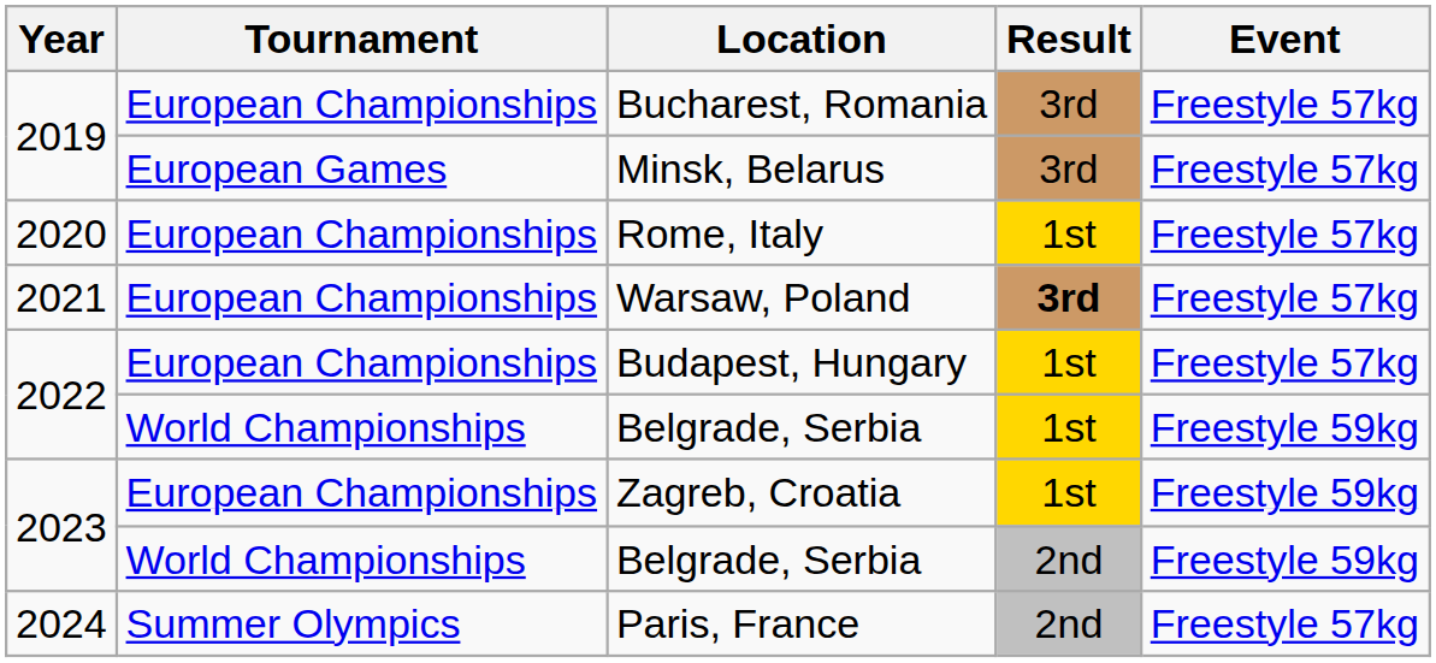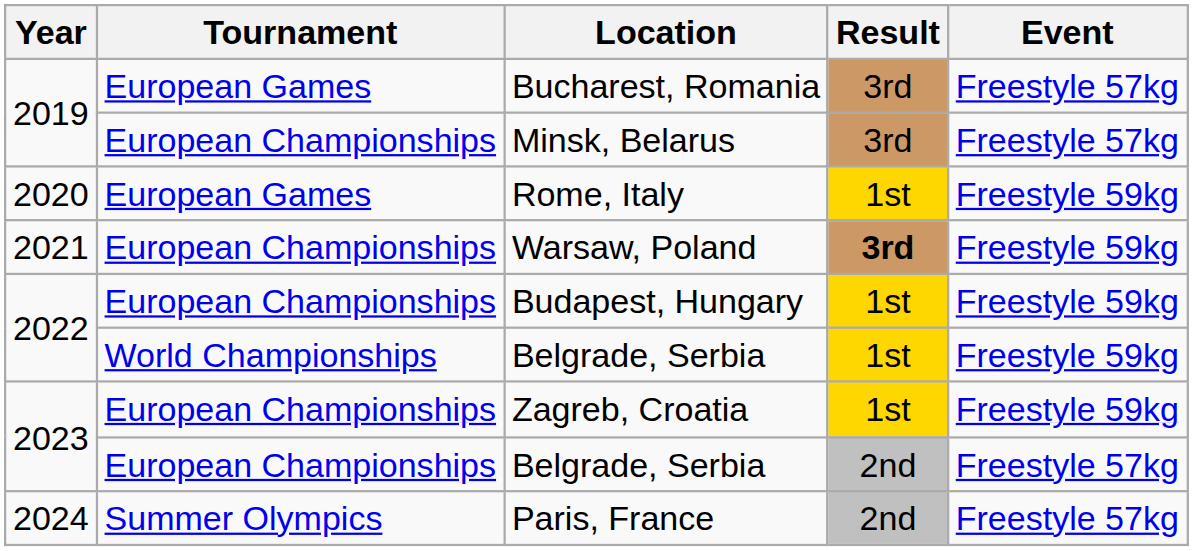Bucharest, Romania | Tournament: European Championships -> European Games
Minsk, Belarus | Tournament: European Games -> European Championships
Rome, Italy | Tournament: European Championships -> European Games
Rome, Italy | Event: Freestyle 57kg -> Freestyle 59kg
Warsaw, Poland | Event: Freestyle 57kg -> Freestyle 59kg
Budapest, Hungary | Event: Freestyle 57kg -> Freestyle 59kg
2023 / Belgrade, Serbia | Tournament: World Championships -> European Championships
2023 / Belgrade, Serbia | Event: Freestyle 59kg -> Freestyle 57kg
